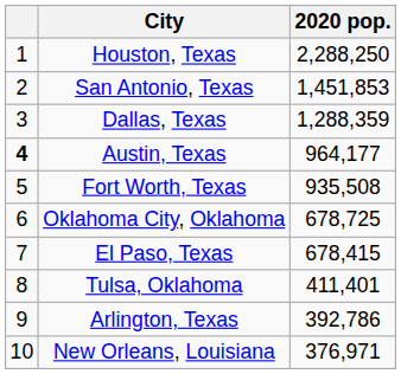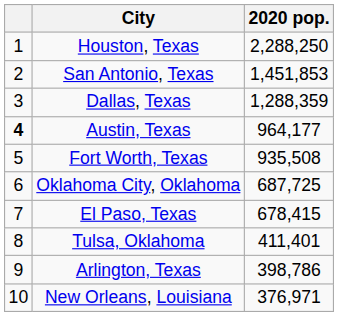Oklahoma City, Oklahoma | 2020 pop.: 678,725 -> 687,725
Arlington, Texas | 2020 pop.: 392,786 -> 398,786
